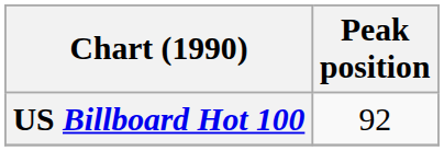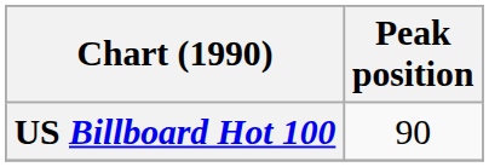US Billboard Hot 100 | Peak position: 92 -> 90
